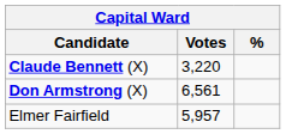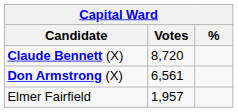Claude Bennett (X) | Votes: 3,220 -> 8,720
Elmer Fairfield | Votes: 5,957 -> 1,957
